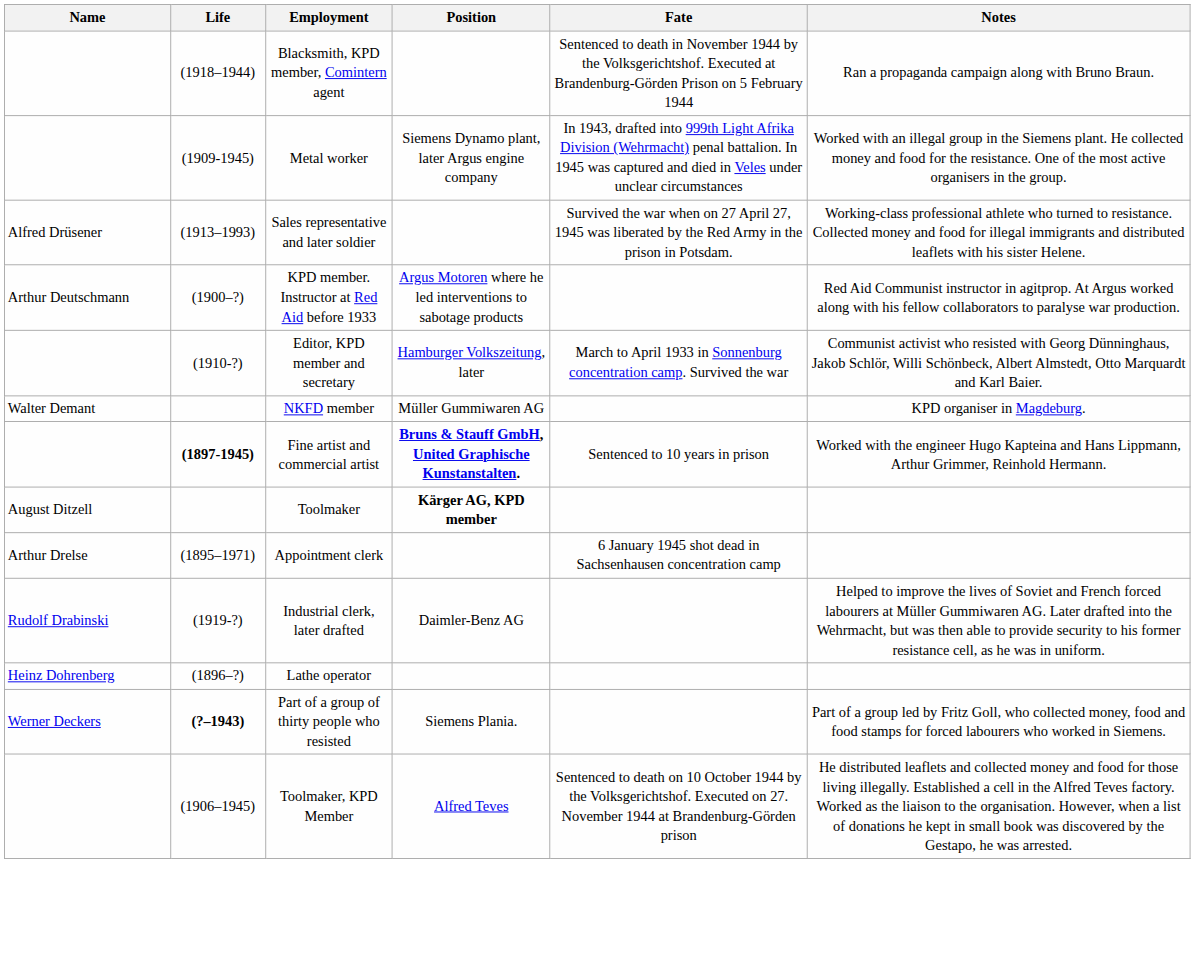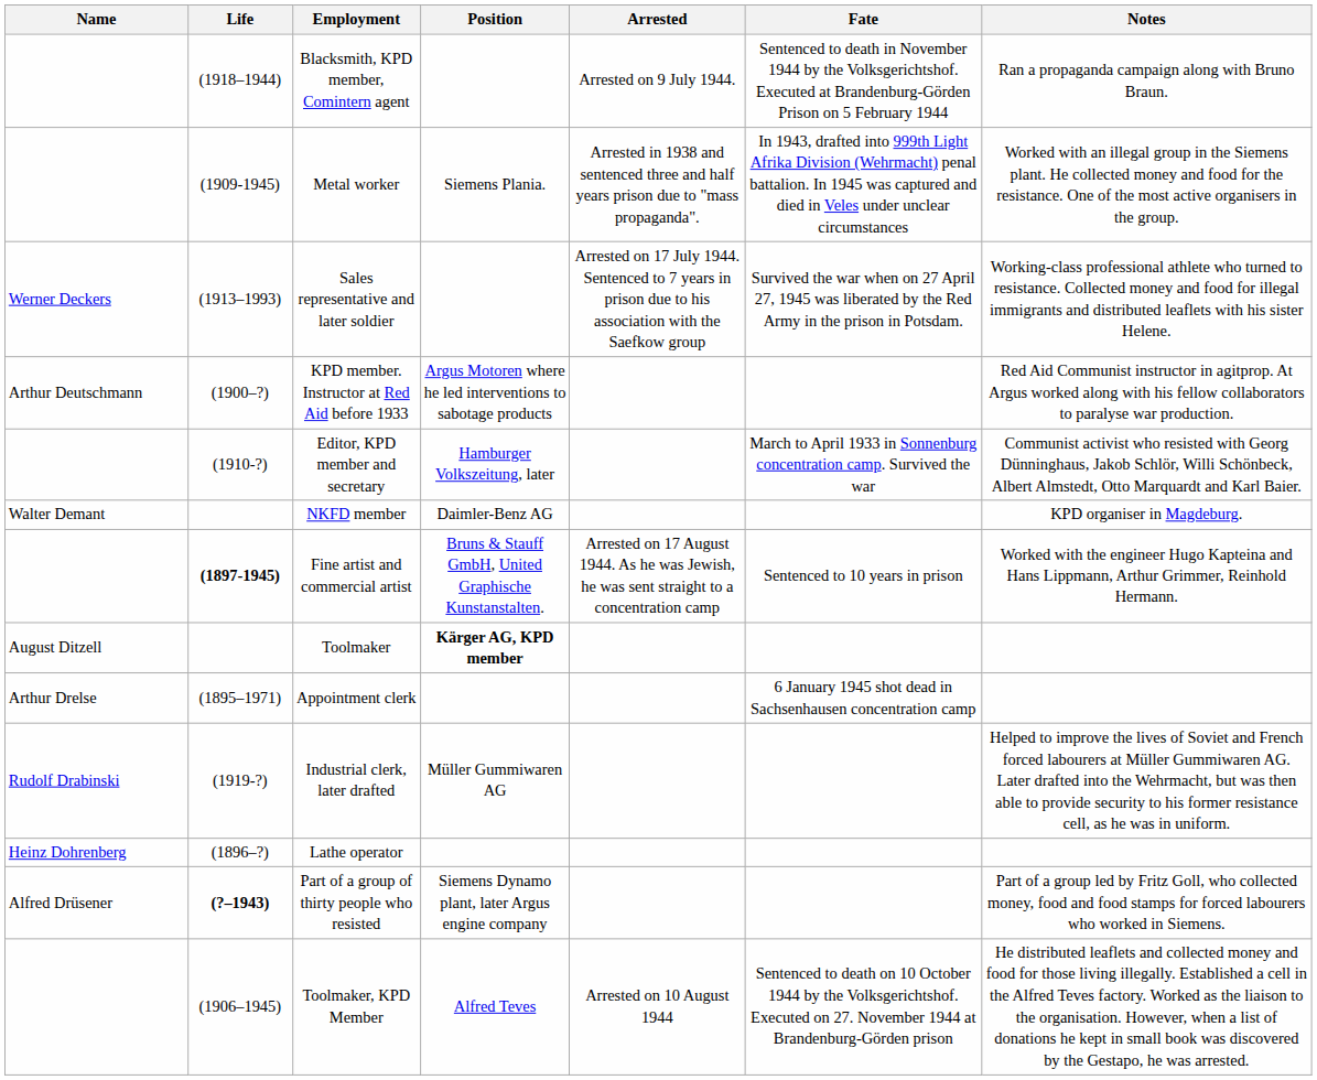+ column: Arrested | Arrested on 9 July 1944. | Arrested in 1938 and sentenced three and half years prison due to "mass propaganda". | Arrested on 17 July 1944. Sentenced to 7 years in prison due to his association with the Saefkow group | Arrested on 17 August 1944. As he was Jewish, he was sent straight to a concentration camp | Arrested on 10 August 1944
Metal worker | Position: Siemens Dynamo plant, later Argus engine company -> Siemens Plania.
Sales representative and later soldier | Name: Alfred Drüsener -> Werner Deckers
NKFD member | Position: Müller Gummiwaren AG -> Daimler-Benz AG
Fine artist and commercial artist | Position: bold -> normal
Industrial clerk, later drafted | Position: Daimler-Benz AG -> Müller Gummiwaren AG
Part of a group of thirty people who resisted | Name: Werner Deckers -> Alfred Drüsener
Part of a group of thirty people who resisted | Position: Siemens Plania. -> Siemens Dynamo plant, later Argus engine company
